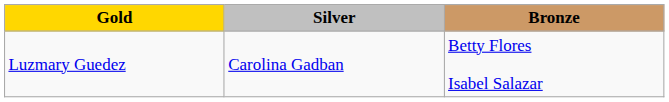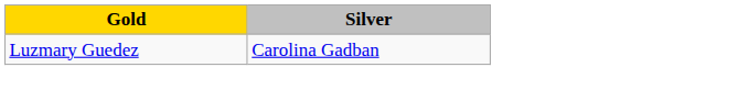- column: Bronze | Betty Flores Isabel Salazar
